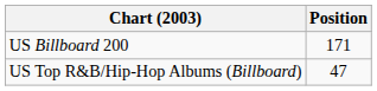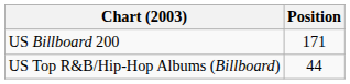US Top R&B/Hip-Hop Albums (Billboard) | Position: 47 -> 44
